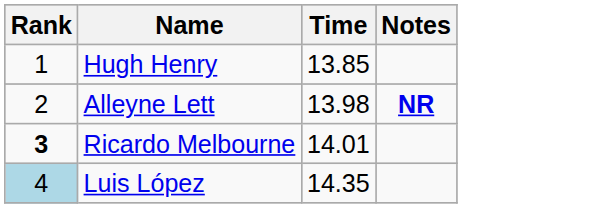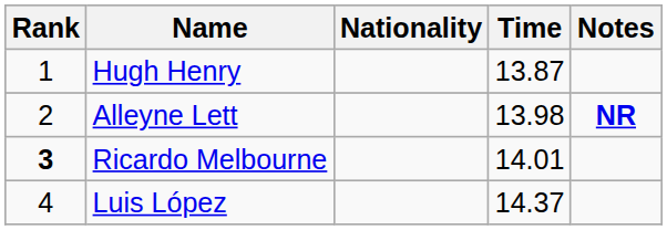+ column: Nationality
Hugh Henry | Time: 13.85 -> 13.87
Luis López | Rank: lightblue background -> no background
Luis López | Time: 14.35 -> 14.37
